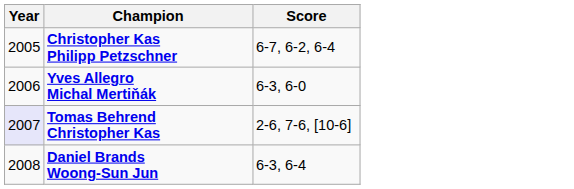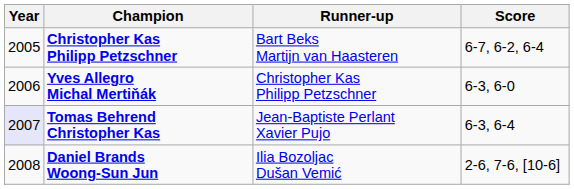+ column: Runner-up | Bart Beks Martijn van Haasteren | Christopher Kas Philipp Petzschner | Jean-Baptiste Perlant Xavier Pujo | Ilia Bozoljac Dušan Vemić
Tomas Behrend Christopher Kas | Score: 2-6, 7-6, [10-6] -> 6-3, 6-4
Daniel Brands Woong-Sun Jun | Score: 6-3, 6-4 -> 2-6, 7-6, [10-6]
